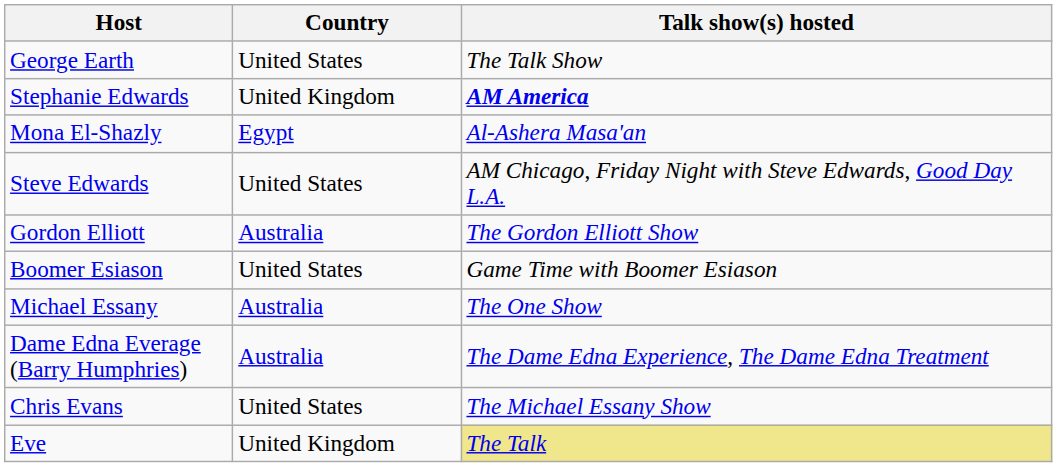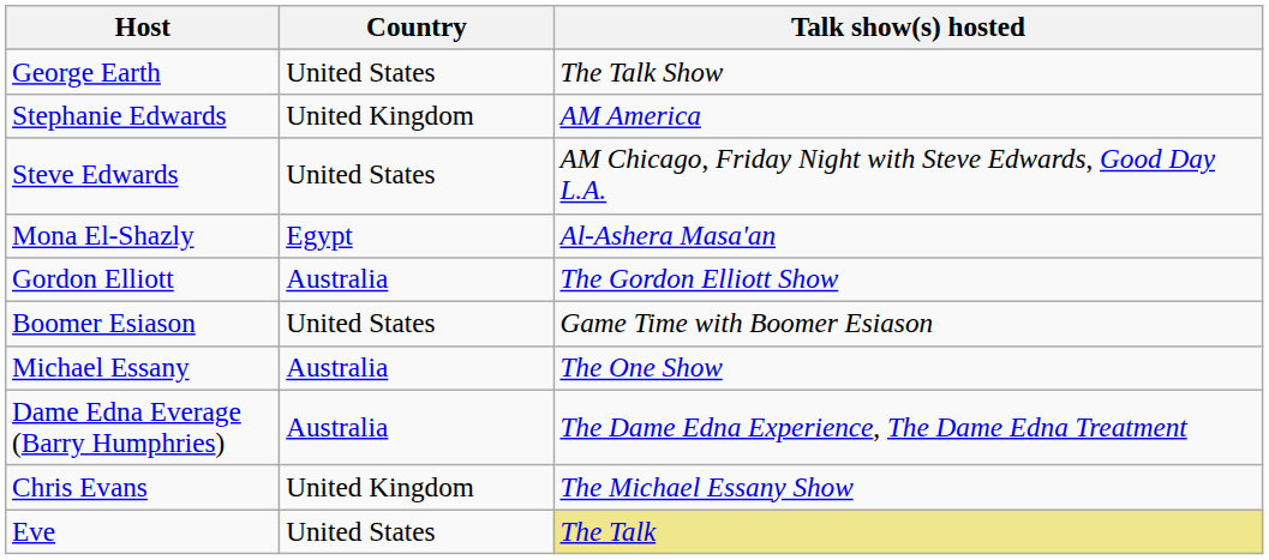Stephanie Edwards | Talk show(s) hosted: bold -> normal
rows swapped: Steve Edwards <-> Mona El-Shazly
Chris Evans | Country: United States -> United Kingdom
Eve | Country: United Kingdom -> United States
